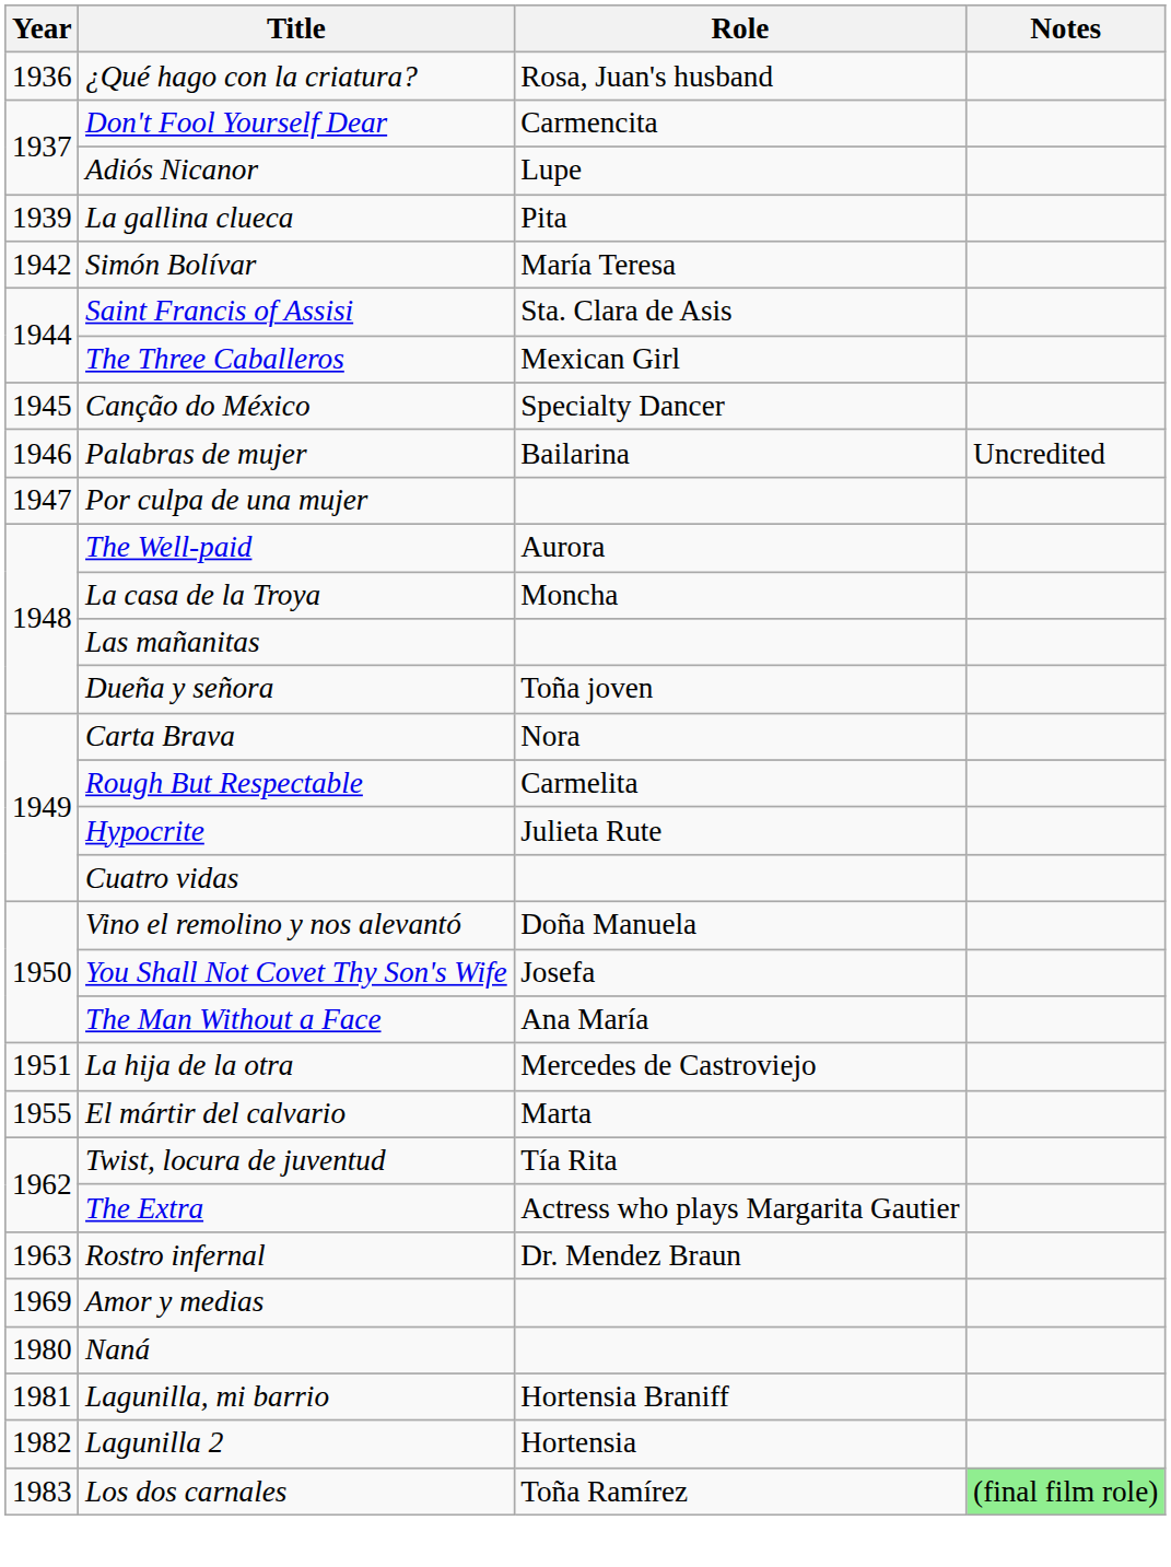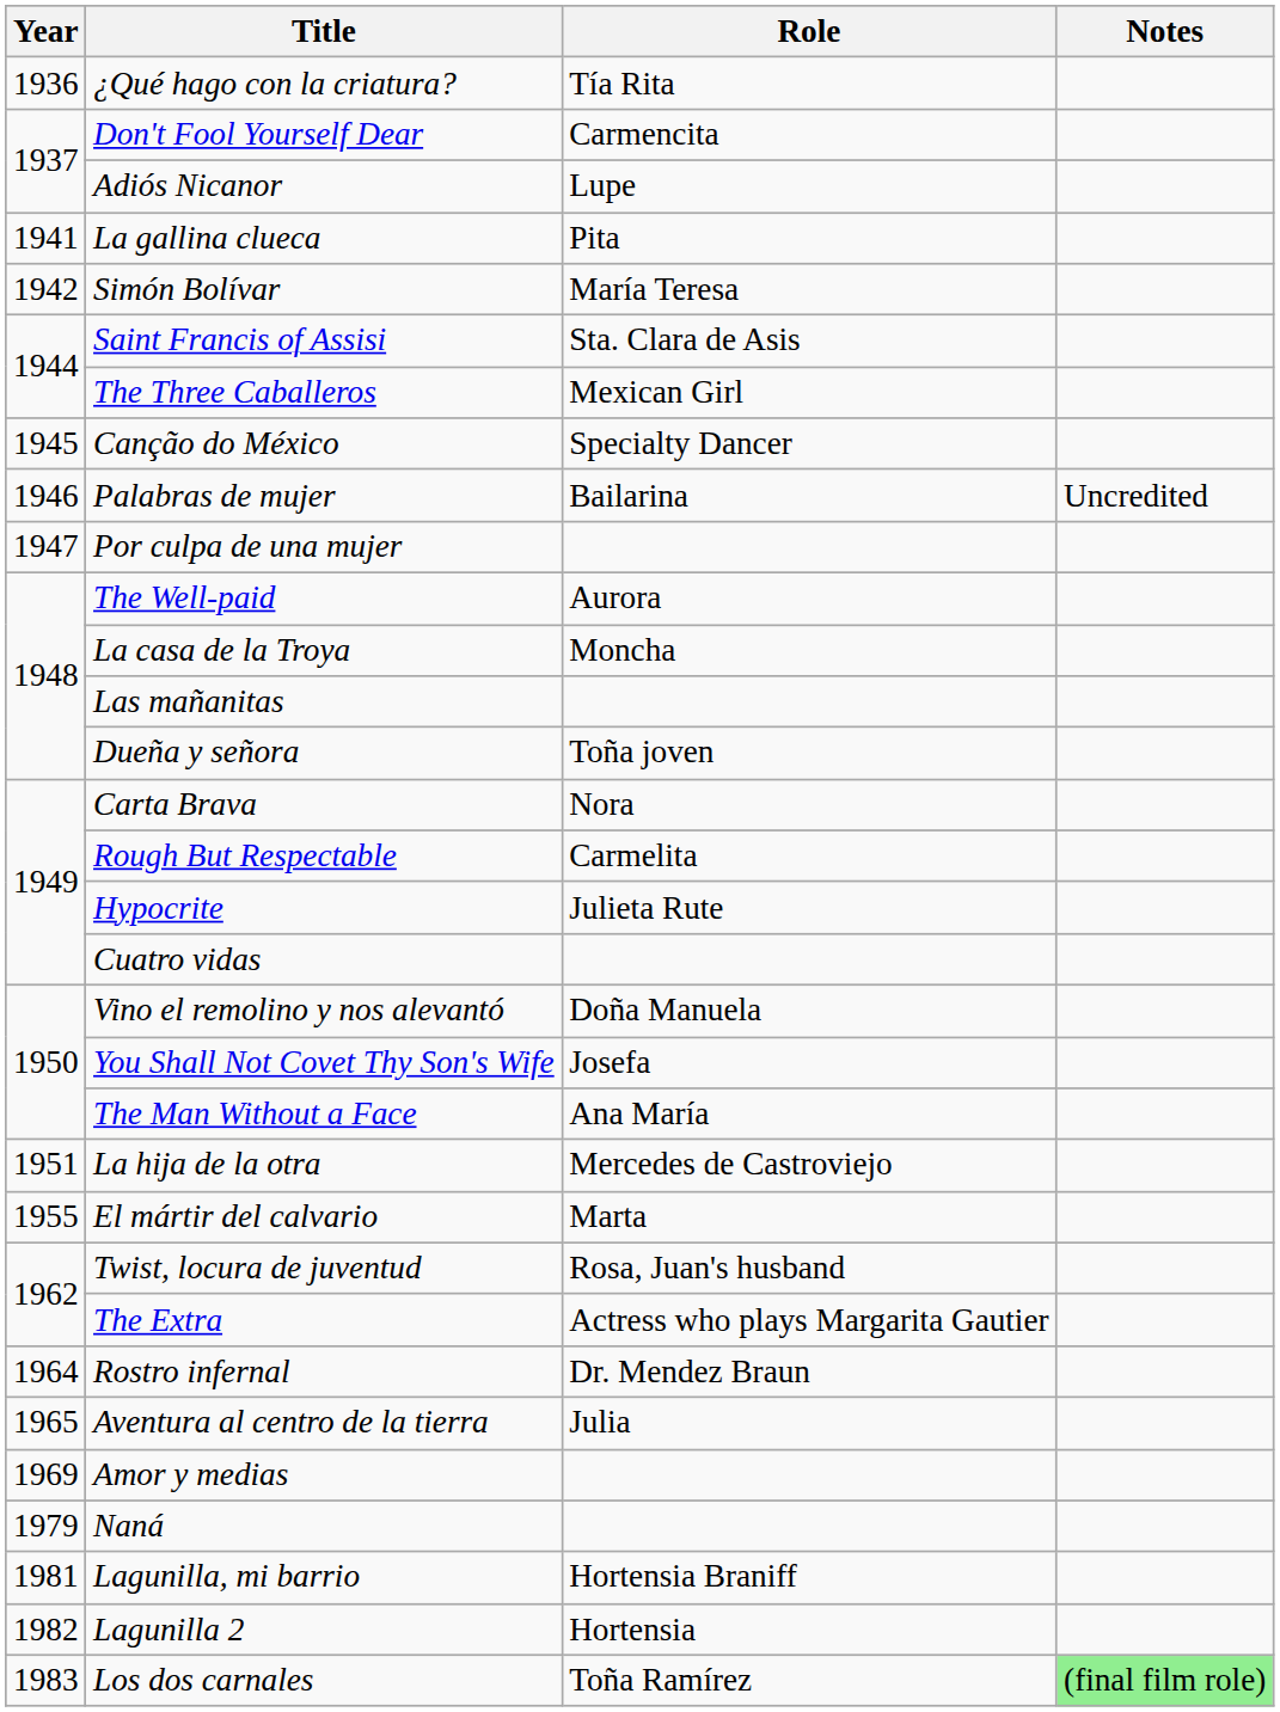¿Qué hago con la criatura? | Role: Rosa, Juan's husband -> Tía Rita
La gallina clueca | Year: 1939 -> 1941
Twist, locura de juventud | Role: Tía Rita -> Rosa, Juan's husband
Rostro infernal | Year: 1963 -> 1964
+ row: 1965 | Aventura al centro de la tierra | Julia
Naná | Year: 1980 -> 1979
